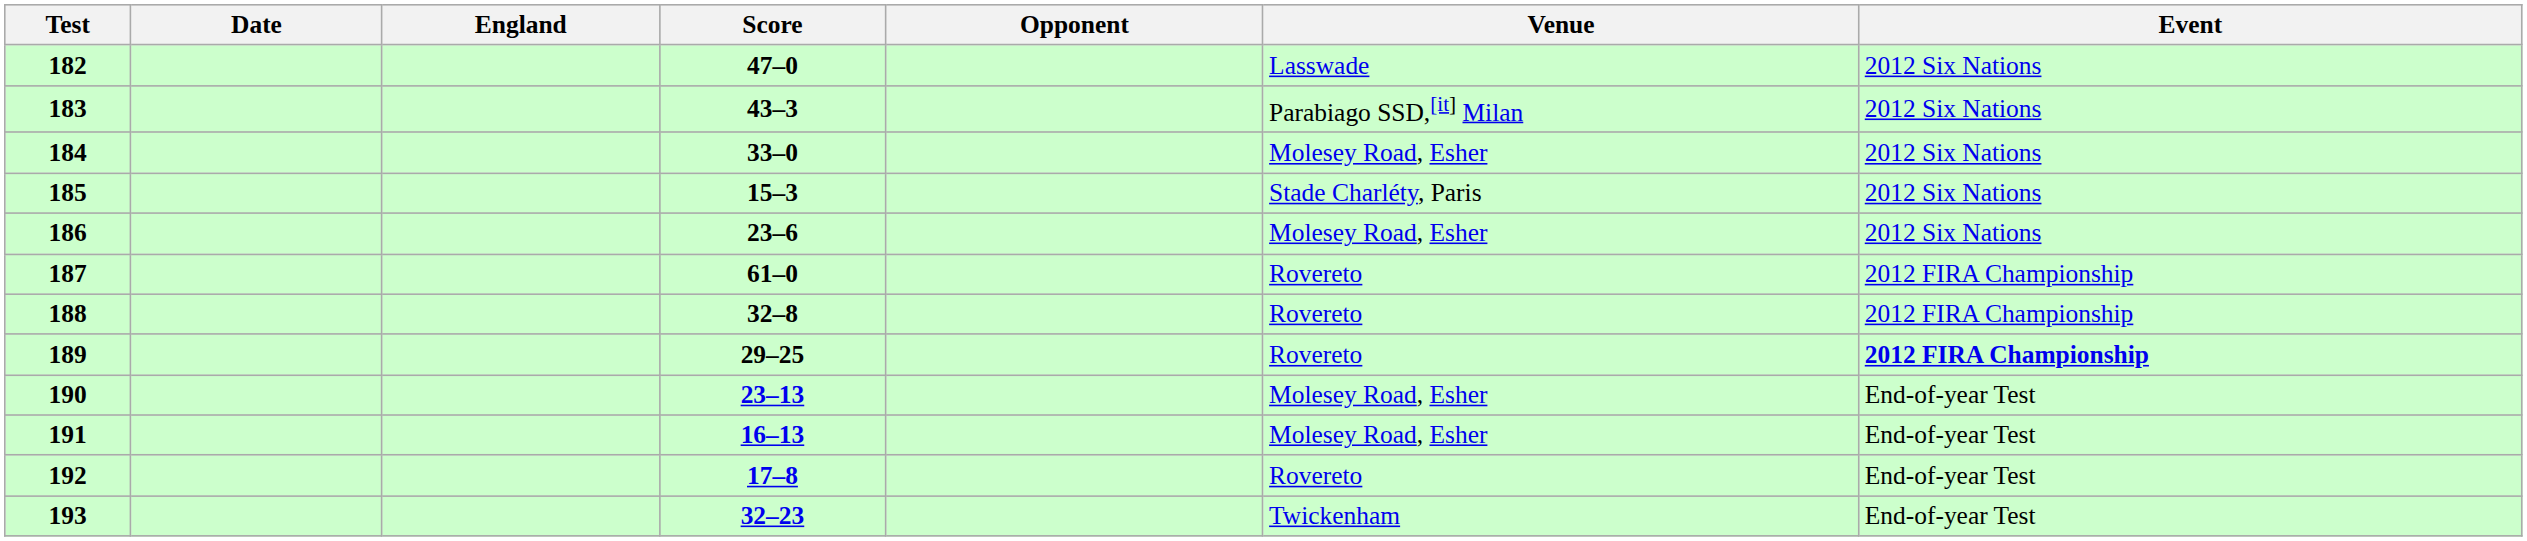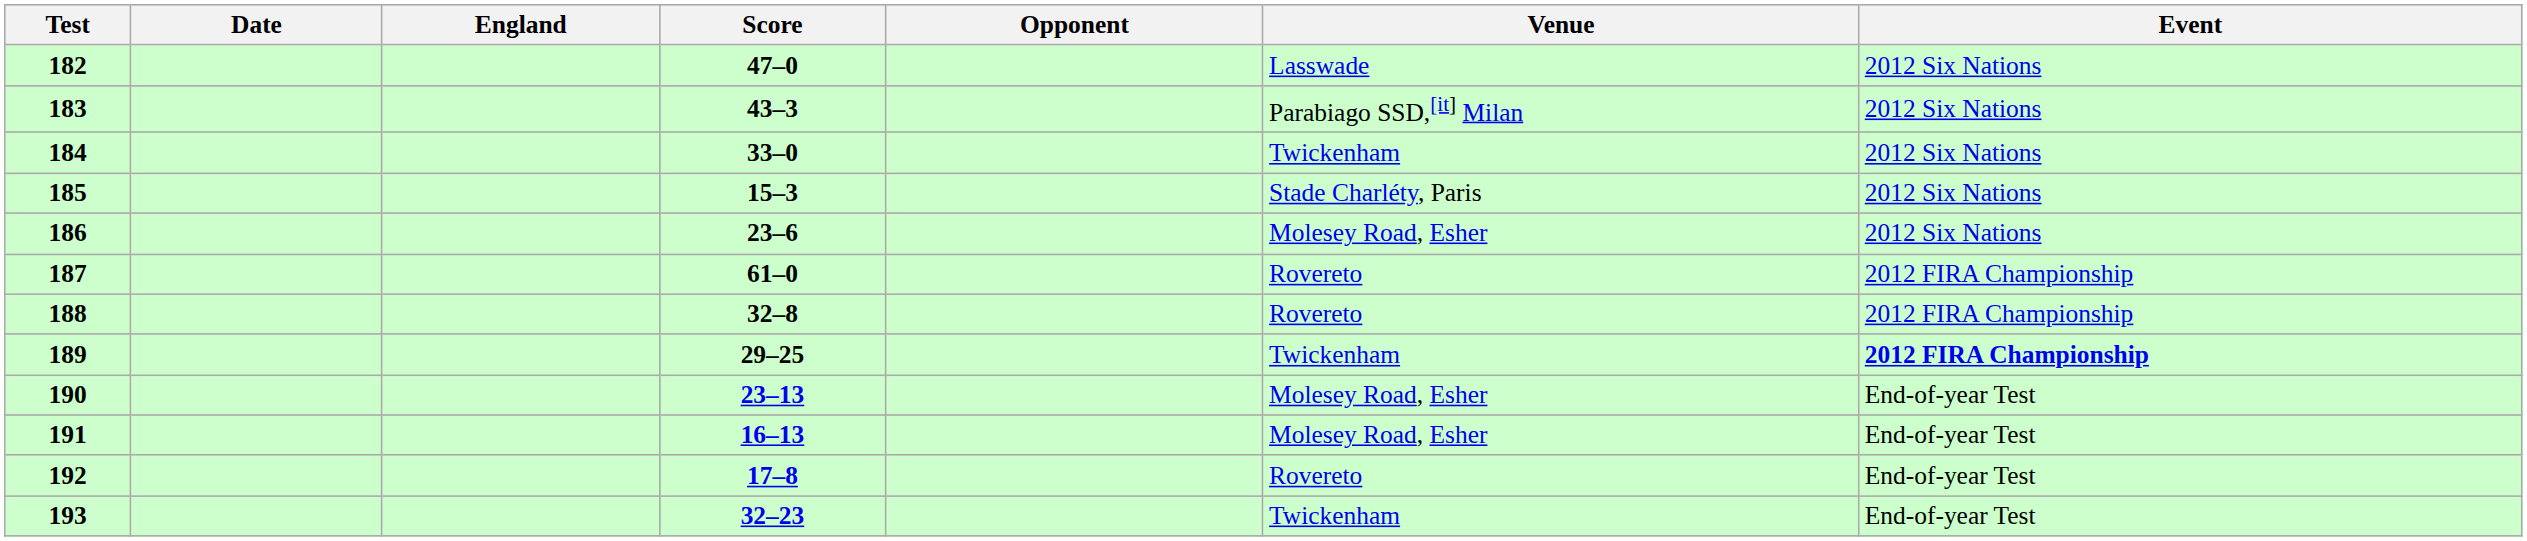184 | Venue: Molesey Road, Esher -> Twickenham
189 | Venue: Rovereto -> Twickenham
